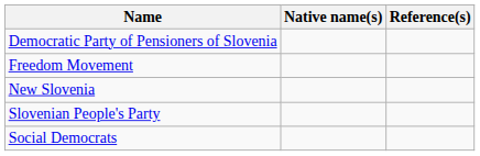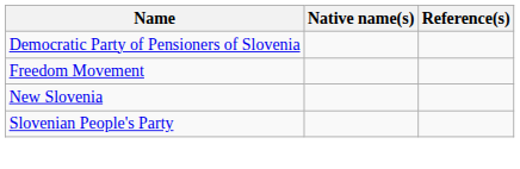- row: Social Democrats
